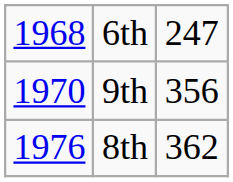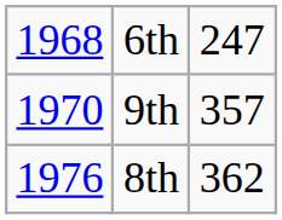9th | column 3: 356 -> 357
